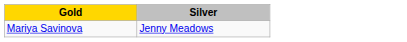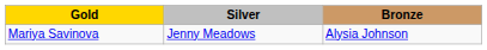+ column: Bronze | Alysia Johnson
